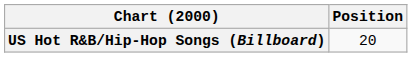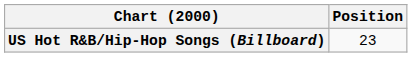US Hot R&B/Hip-Hop Songs (Billboard) | Position: 20 -> 23
